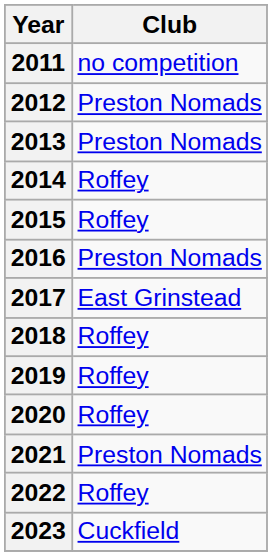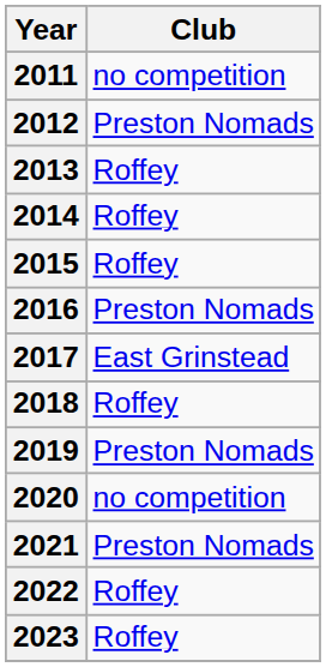2013 | Club: Preston Nomads -> Roffey
2019 | Club: Roffey -> Preston Nomads
2020 | Club: Roffey -> no competition
2023 | Club: Cuckfield -> Roffey
